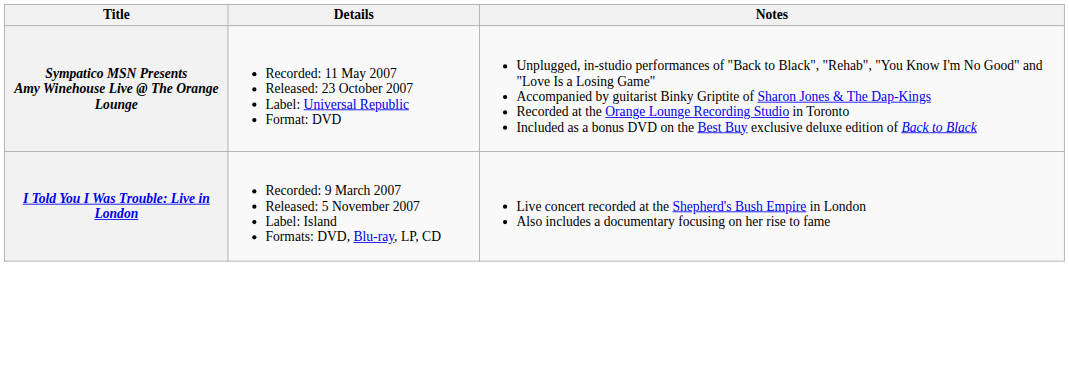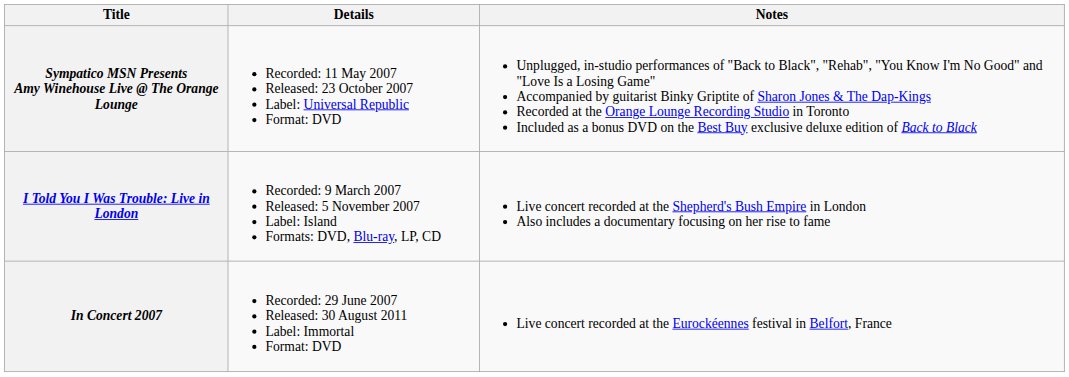+ row: In Concert 2007 | Recorded: 29 June 2007 Released: 30 August 2011 Label: Immortal Format: DVD | Live concert recorded at the Eurockéennes festival in Belfort, France
